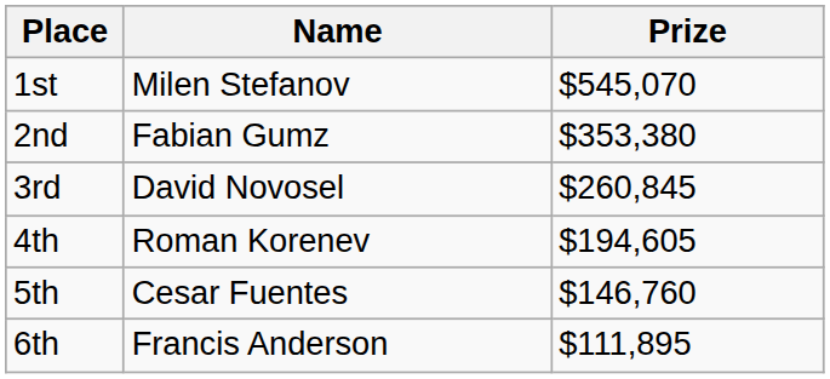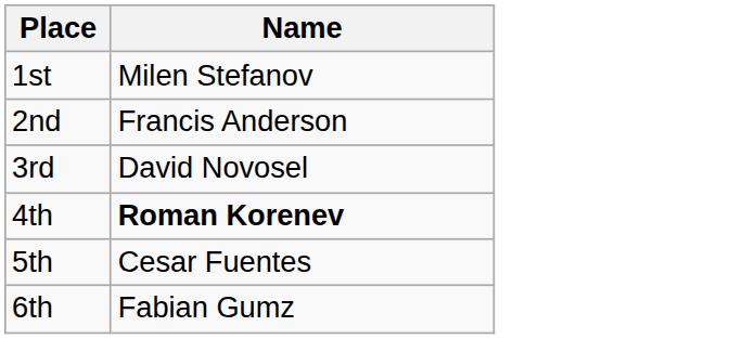- column: Prize | $545,070 | $353,380 | $260,845 | $194,605 | $146,760 | $111,895
2nd | Name: Fabian Gumz -> Francis Anderson
4th | Name: normal -> bold
6th | Name: Francis Anderson -> Fabian Gumz
